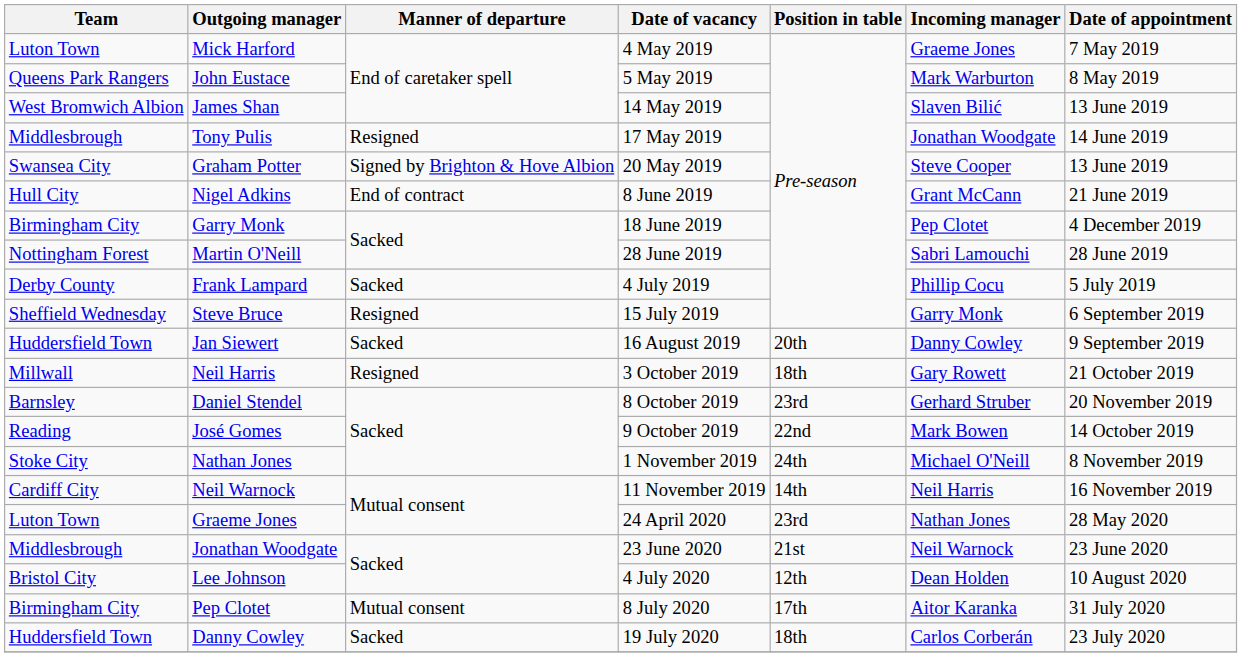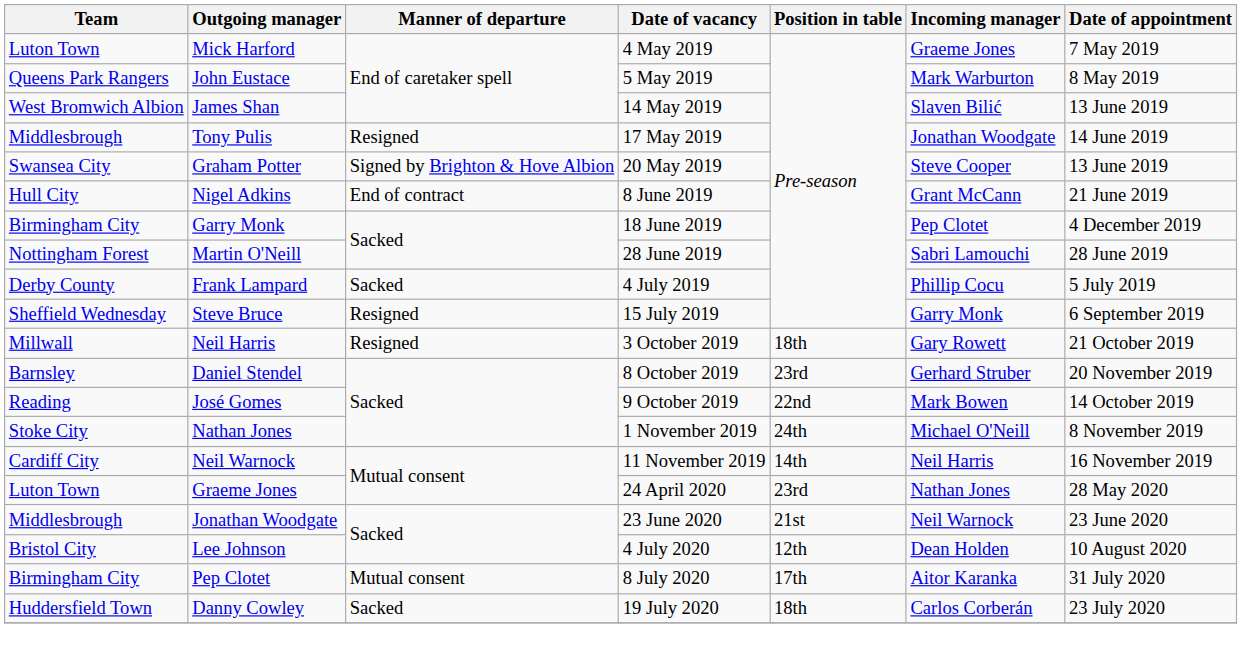- row: Huddersfield Town | Jan Siewert | Sacked | 16 August 2019 | 20th | Danny Cowley | 9 September 2019
